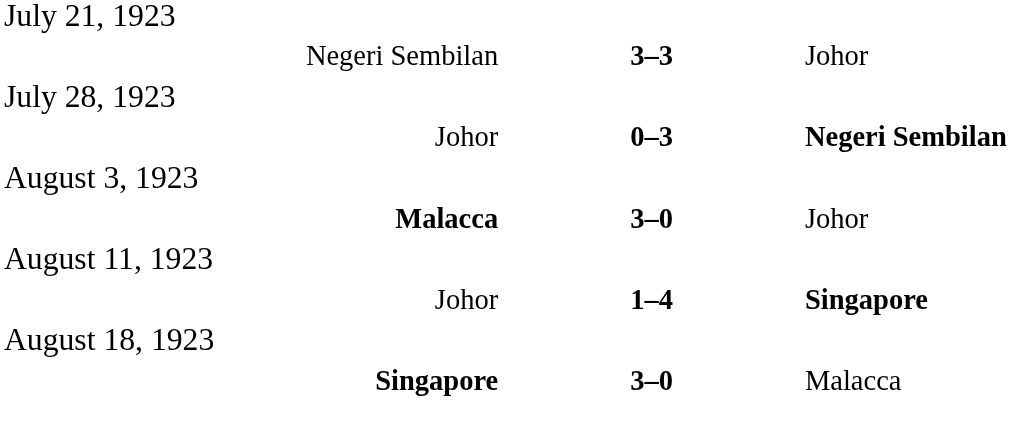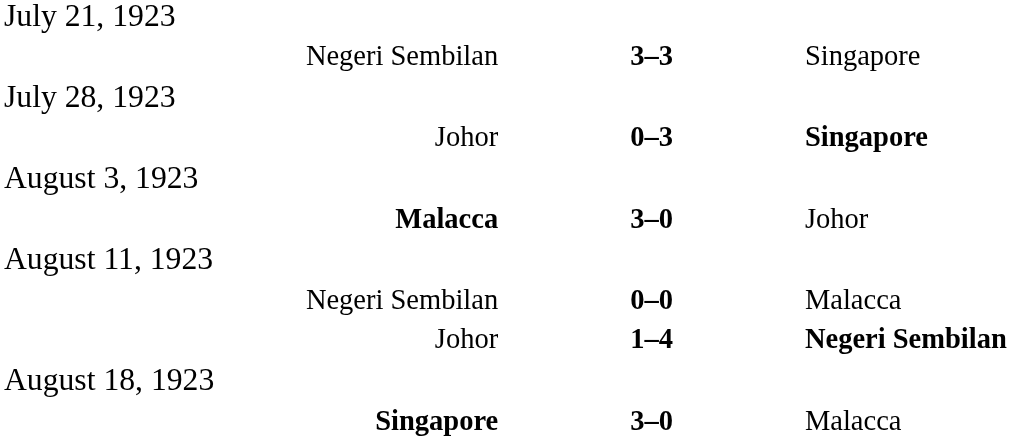Negeri Sembilan / 3–3 | column 3: Johor -> Singapore
Johor / 0–3 | column 3: Negeri Sembilan -> Singapore
+ row: Negeri Sembilan | 0–0 | Malacca
Johor / 1–4 | column 3: Singapore -> Negeri Sembilan
